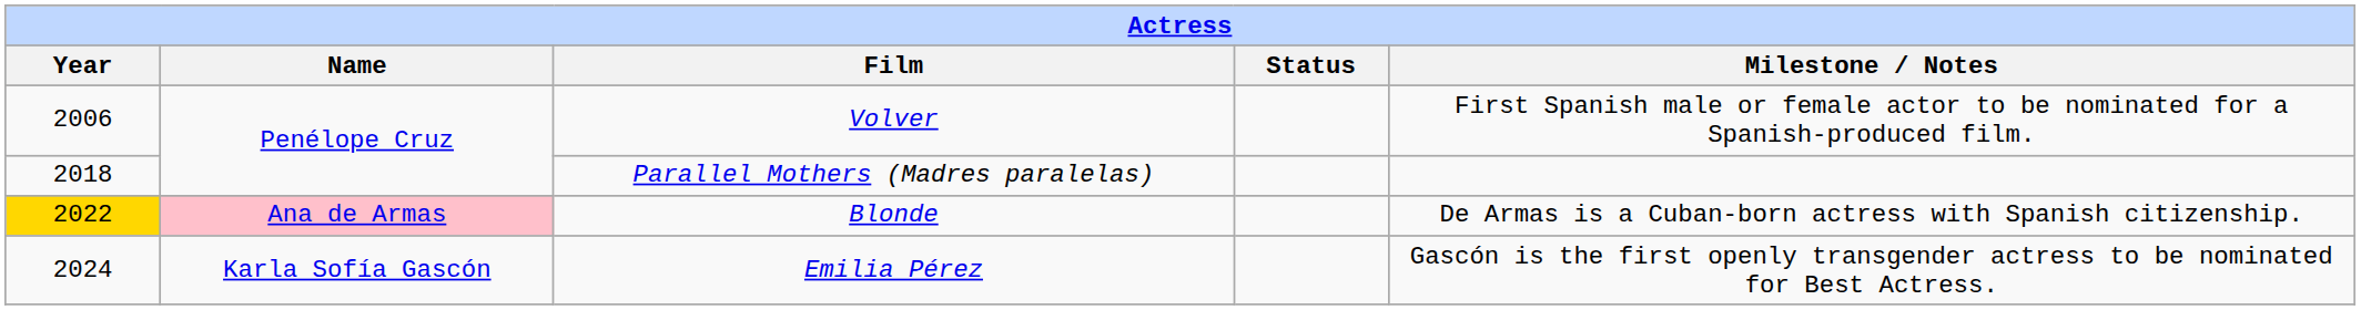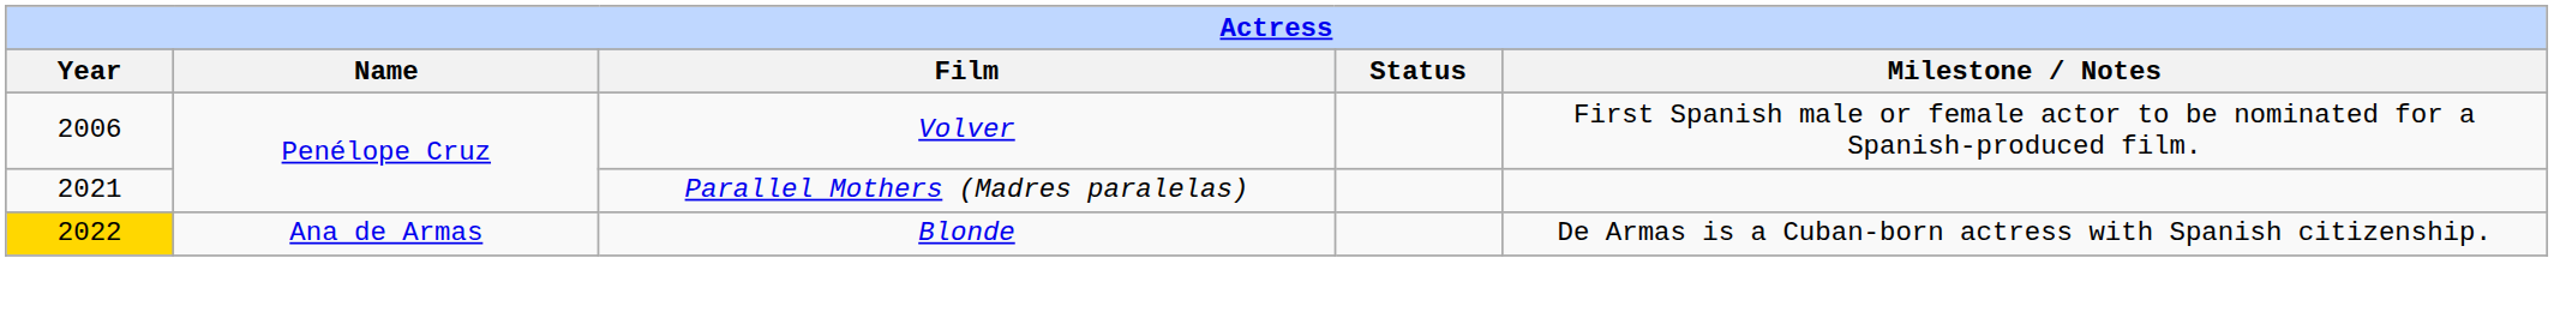Parallel Mothers (Madres paralelas) | Year: 2018 -> 2021
Blonde | Name: pink background -> no background
- row: 2024 | Karla Sofía Gascón | Emilia Pérez | Gascón is the first openly transgender actress to be nominated for Best Actress.
